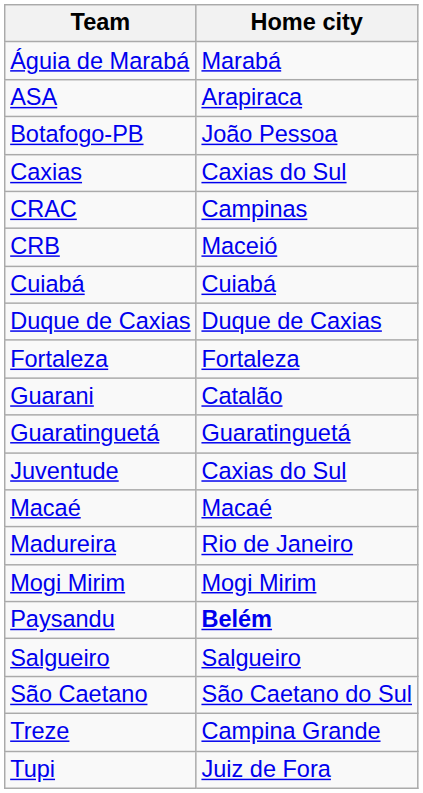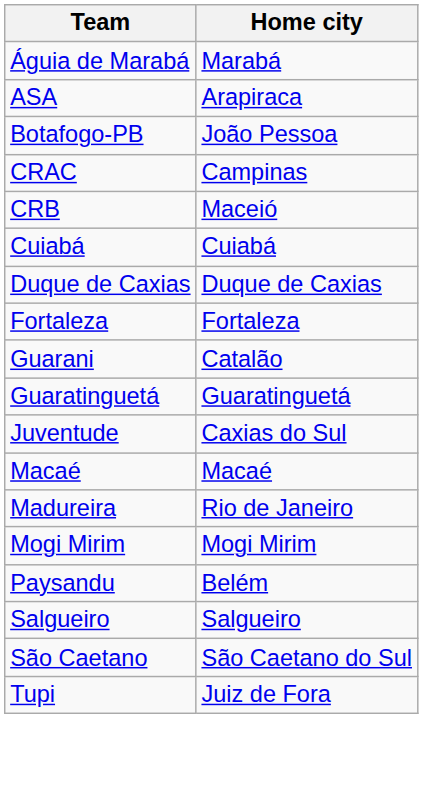- row: Caxias | Caxias do Sul
Paysandu | Home city: bold -> normal
- row: Treze | Campina Grande
